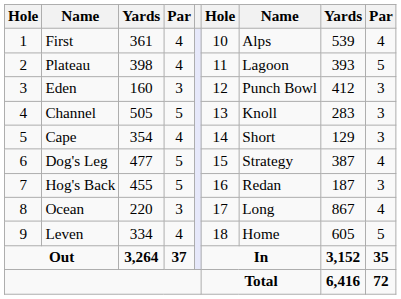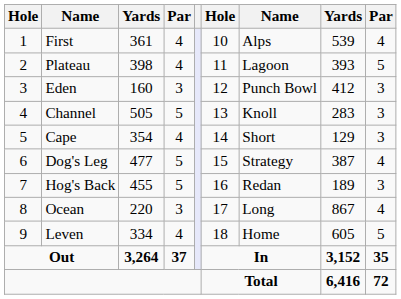Hog's Back | column 8: 187 -> 189
